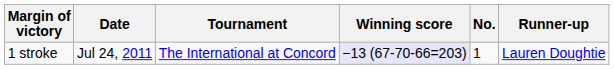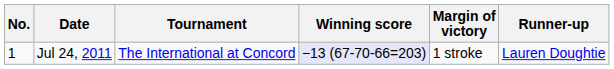columns swapped: No. <-> Margin of victory
